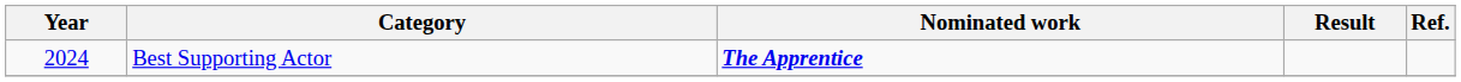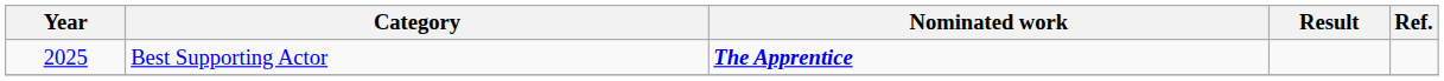Best Supporting Actor | Year: 2024 -> 2025
